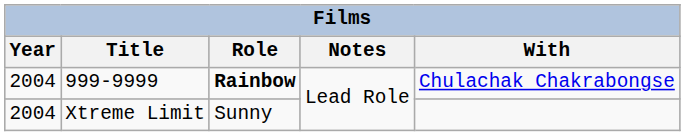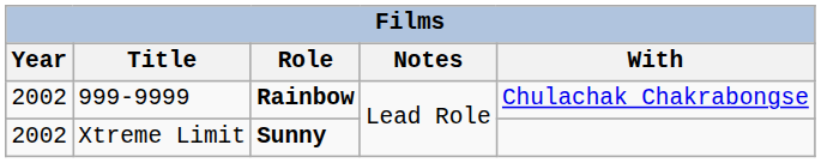999-9999 | Year: 2004 -> 2002
Xtreme Limit | Year: 2004 -> 2002
Xtreme Limit | Role: normal -> bold
